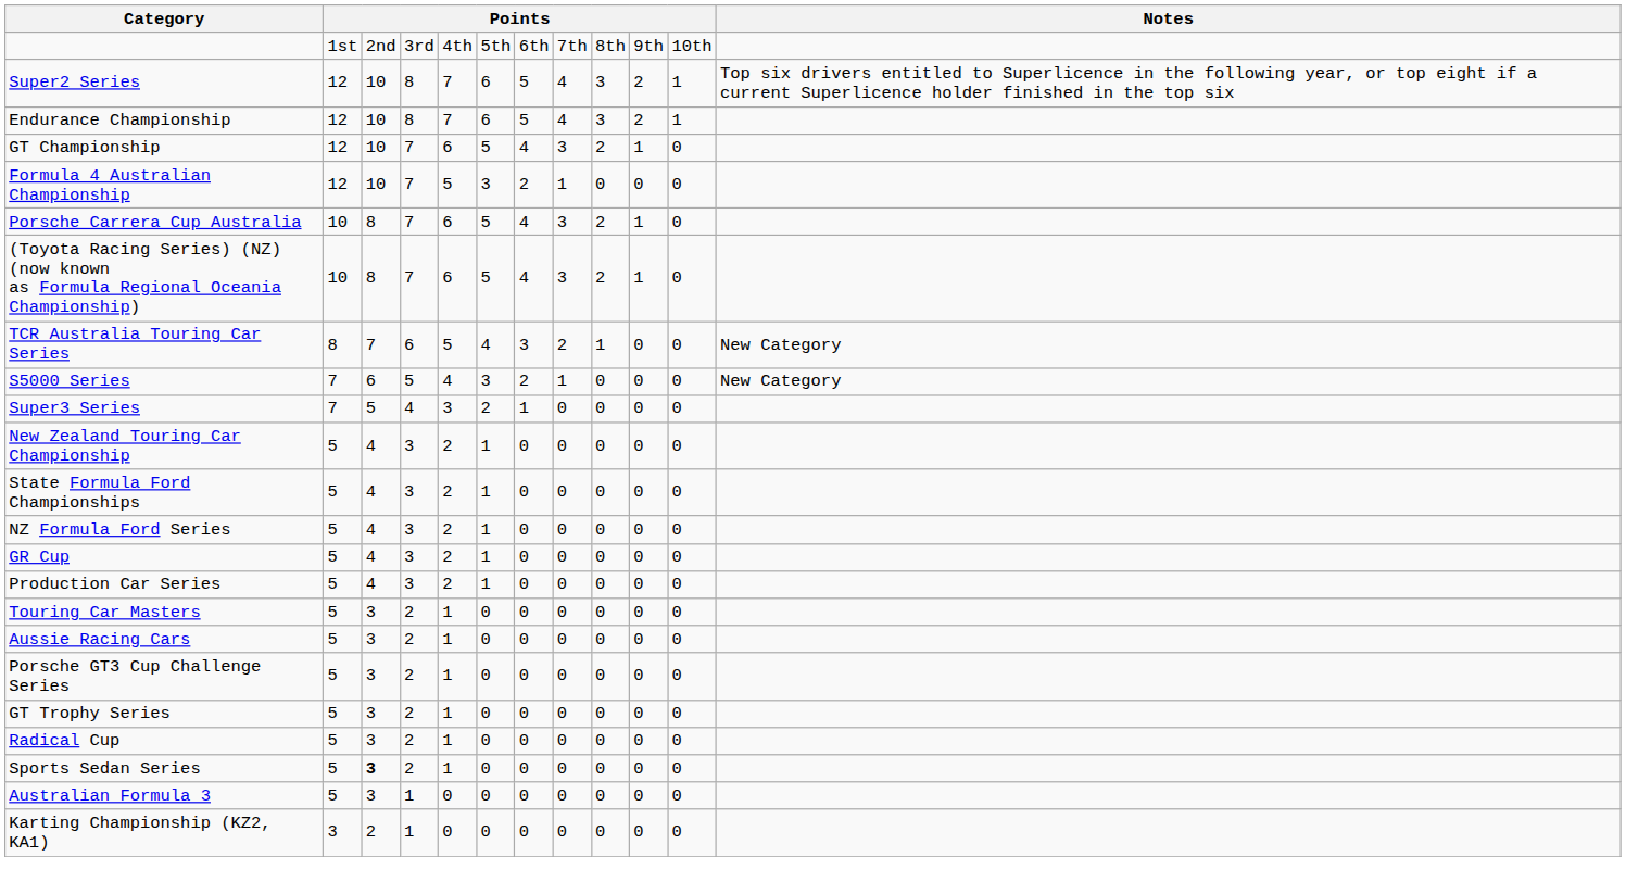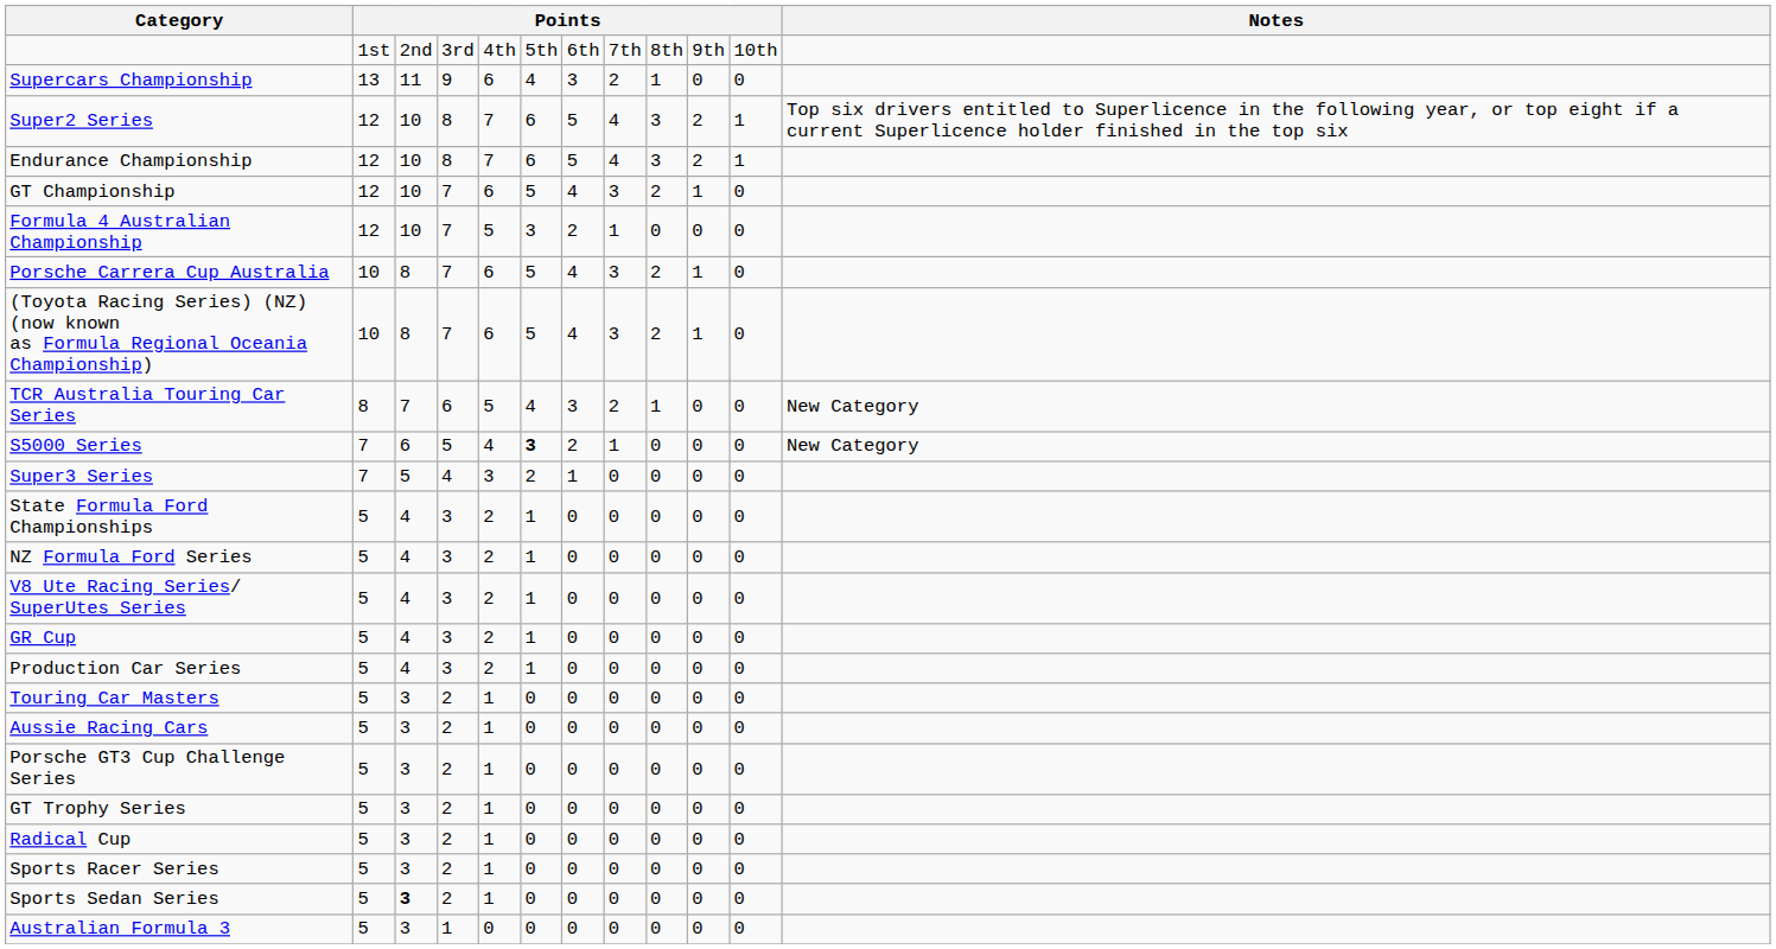+ row: Supercars Championship | 13 | 11 | 9 | 6 | 4 | 3 | 2 | 1 | 0 | 0
S5000 Series | column 6: normal -> bold
- row: New Zealand Touring Car Championship | 5 | 4 | 3 | 2 | 1 | 0 | 0 | 0 | 0 | 0
+ row: V8 Ute Racing Series/ SuperUtes Series | 5 | 4 | 3 | 2 | 1 | 0 | 0 | 0 | 0 | 0
+ row: Sports Racer Series | 5 | 3 | 2 | 1 | 0 | 0 | 0 | 0 | 0 | 0
- row: Karting Championship (KZ2, KA1) | 3 | 2 | 1 | 0 | 0 | 0 | 0 | 0 | 0 | 0
